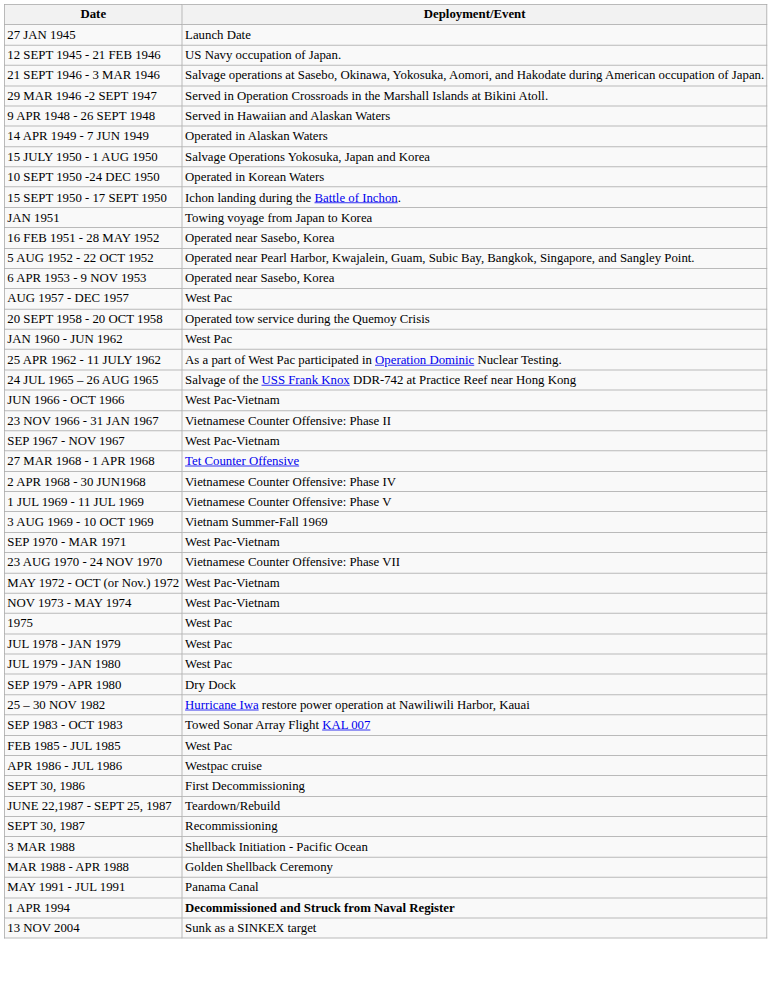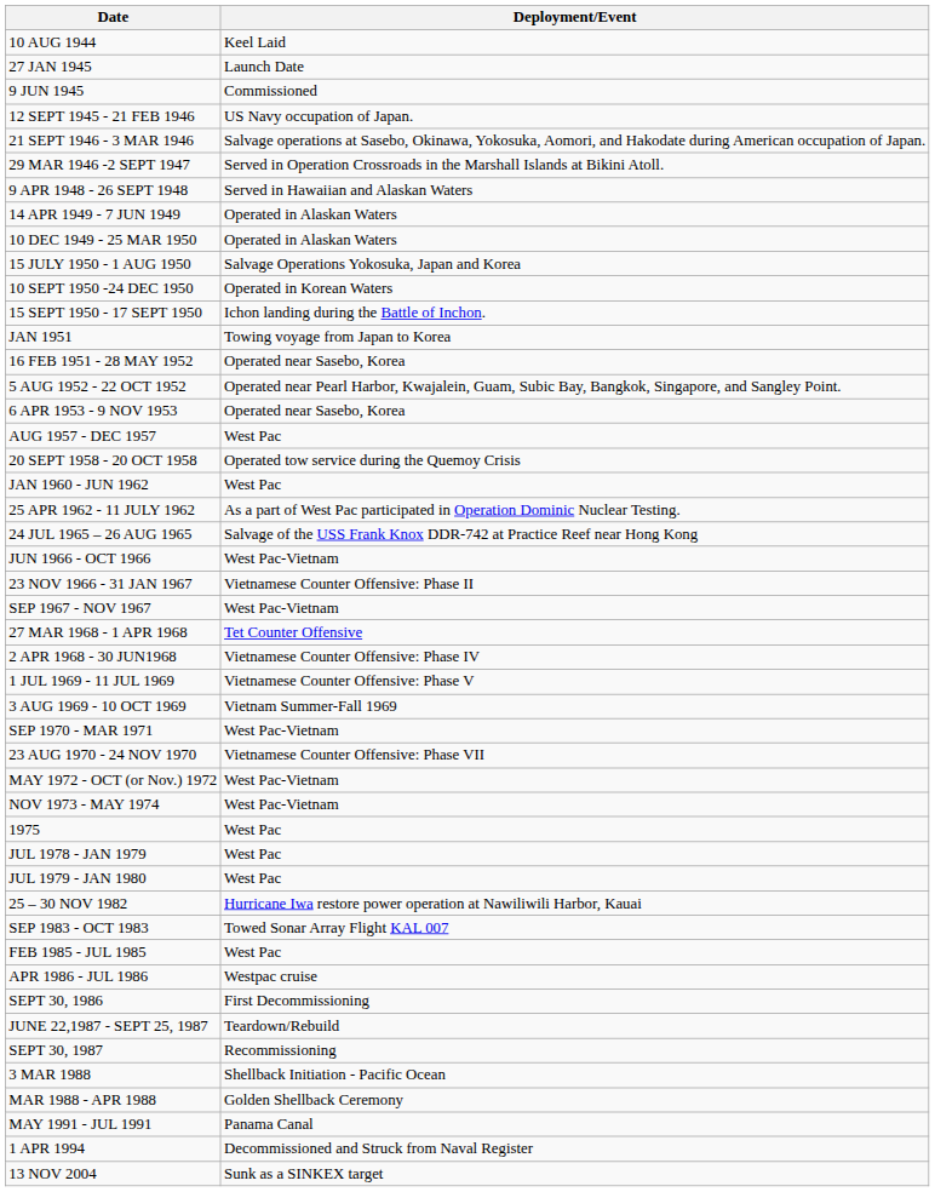+ row: 10 AUG 1944 | Keel Laid
+ row: 9 JUN 1945 | Commissioned
+ row: 10 DEC 1949 - 25 MAR 1950 | Operated in Alaskan Waters
- row: SEP 1979 - APR 1980 | Dry Dock
1 APR 1994 | Deployment/Event: bold -> normal
